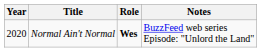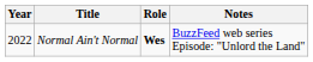Normal Ain't Normal | Year: 2020 -> 2022
